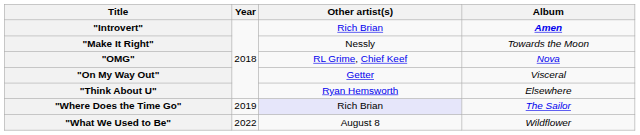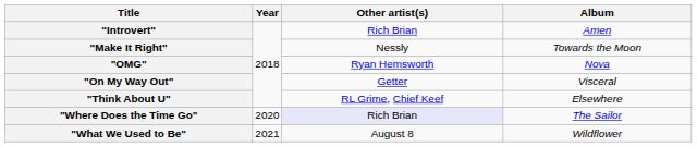"Introvert" | Album: bold -> normal
"OMG" | Other artist(s): RL Grime, Chief Keef -> Ryan Hemsworth
"Think About U" | Other artist(s): Ryan Hemsworth -> RL Grime, Chief Keef
"Where Does the Time Go" | Year: 2019 -> 2020
"What We Used to Be" | Year: 2022 -> 2021
